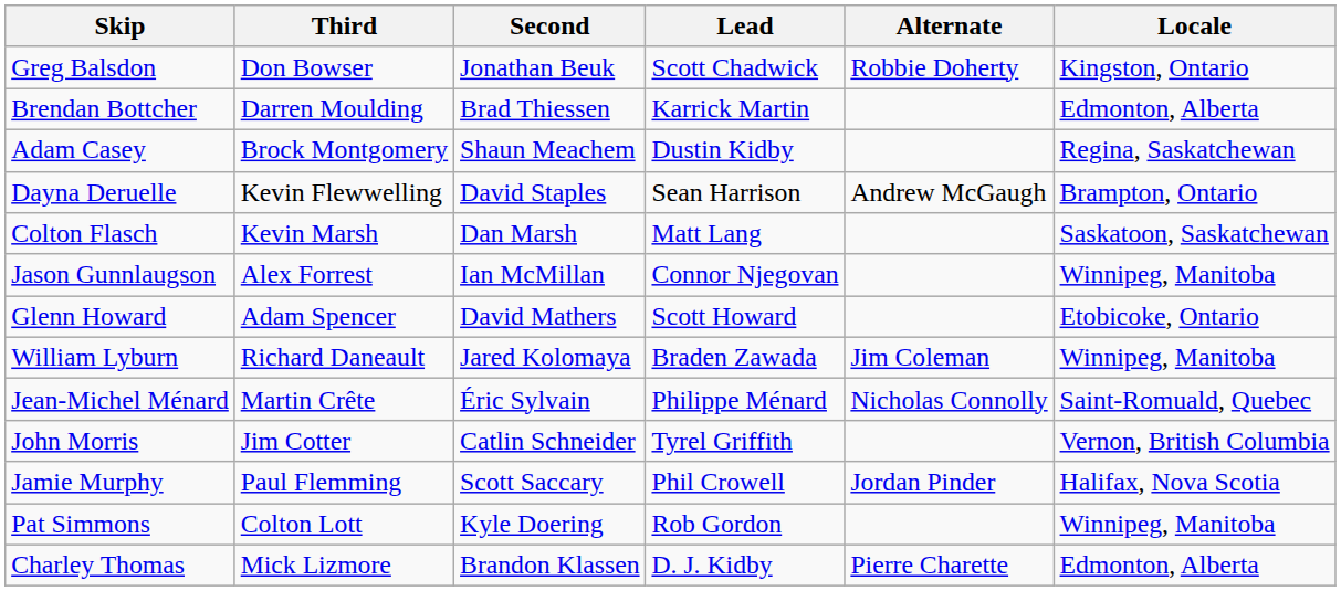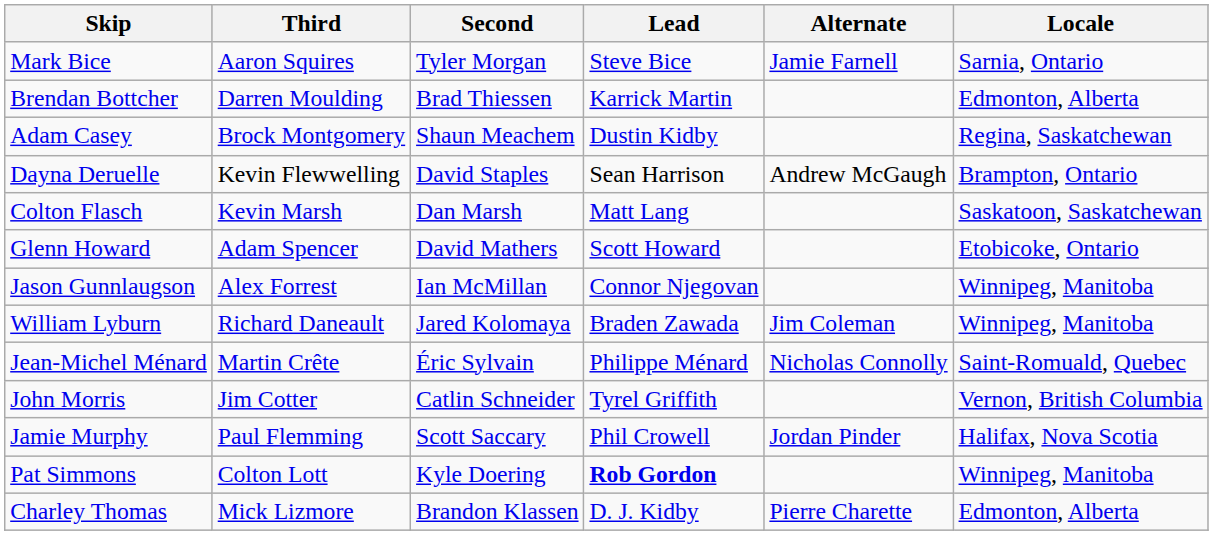- row: Greg Balsdon | Don Bowser | Jonathan Beuk | Scott Chadwick | Robbie Doherty | Kingston, Ontario
+ row: Mark Bice | Aaron Squires | Tyler Morgan | Steve Bice | Jamie Farnell | Sarnia, Ontario
rows swapped: Jason Gunnlaugson <-> Glenn Howard
Pat Simmons | Lead: normal -> bold
